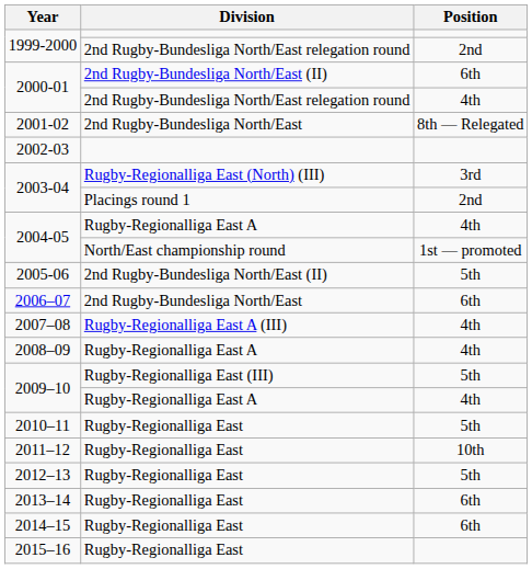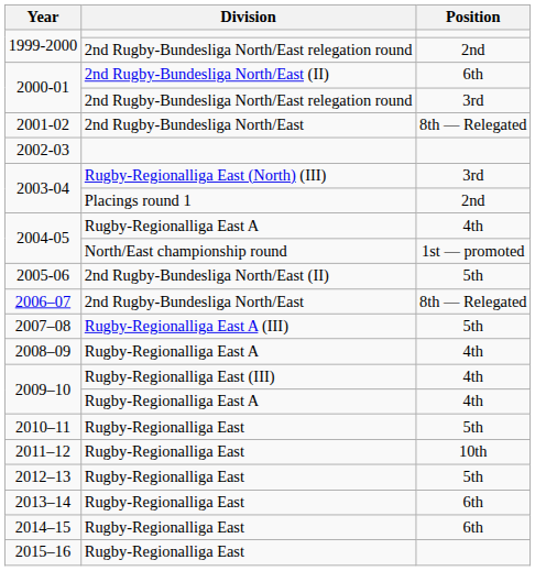2000-01 / 2nd Rugby-Bundesliga North/East relegation round | Position: 4th -> 3rd
2006–07 | Position: 6th -> 8th — Relegated
2007–08 | Position: 4th -> 5th
2009–10 / Rugby-Regionalliga East (III) | Position: 5th -> 4th
